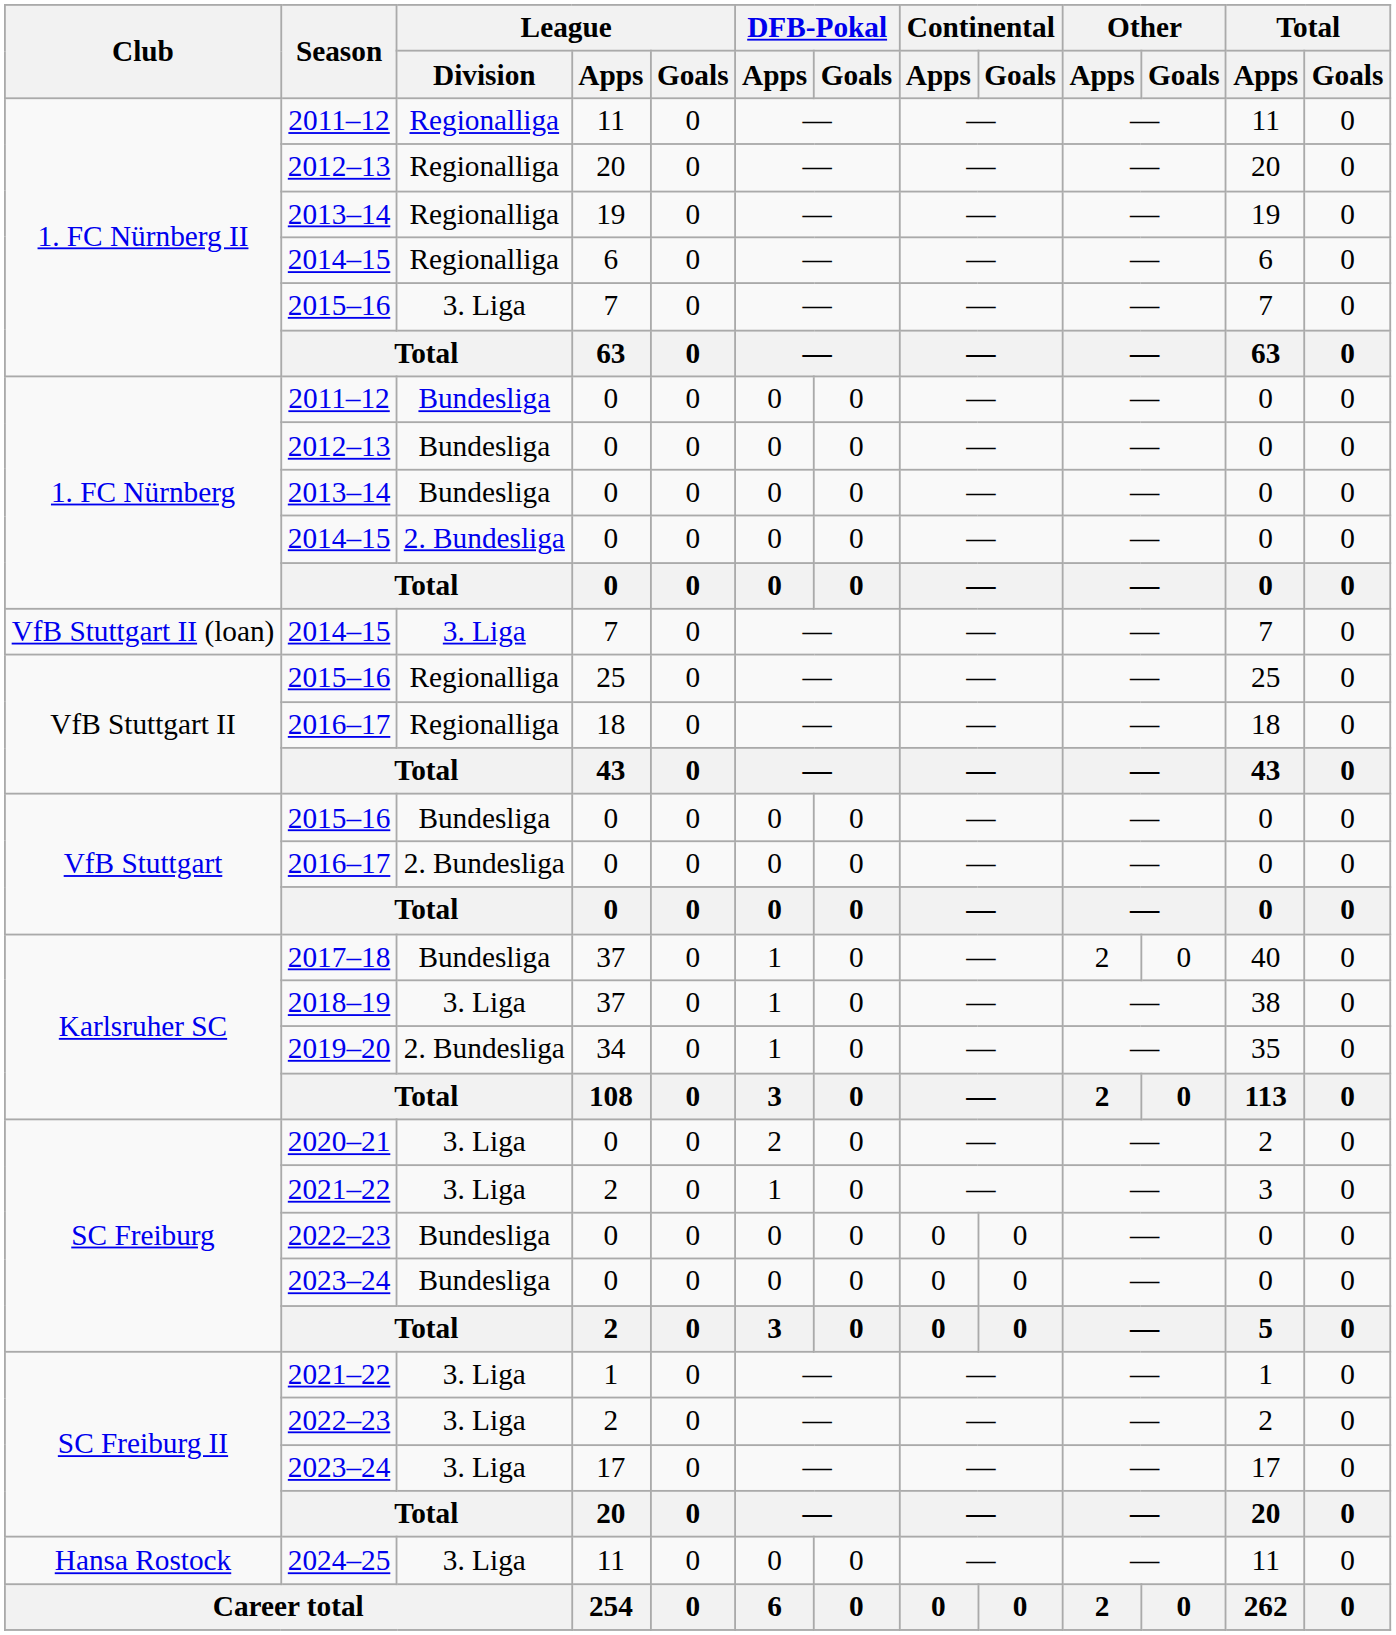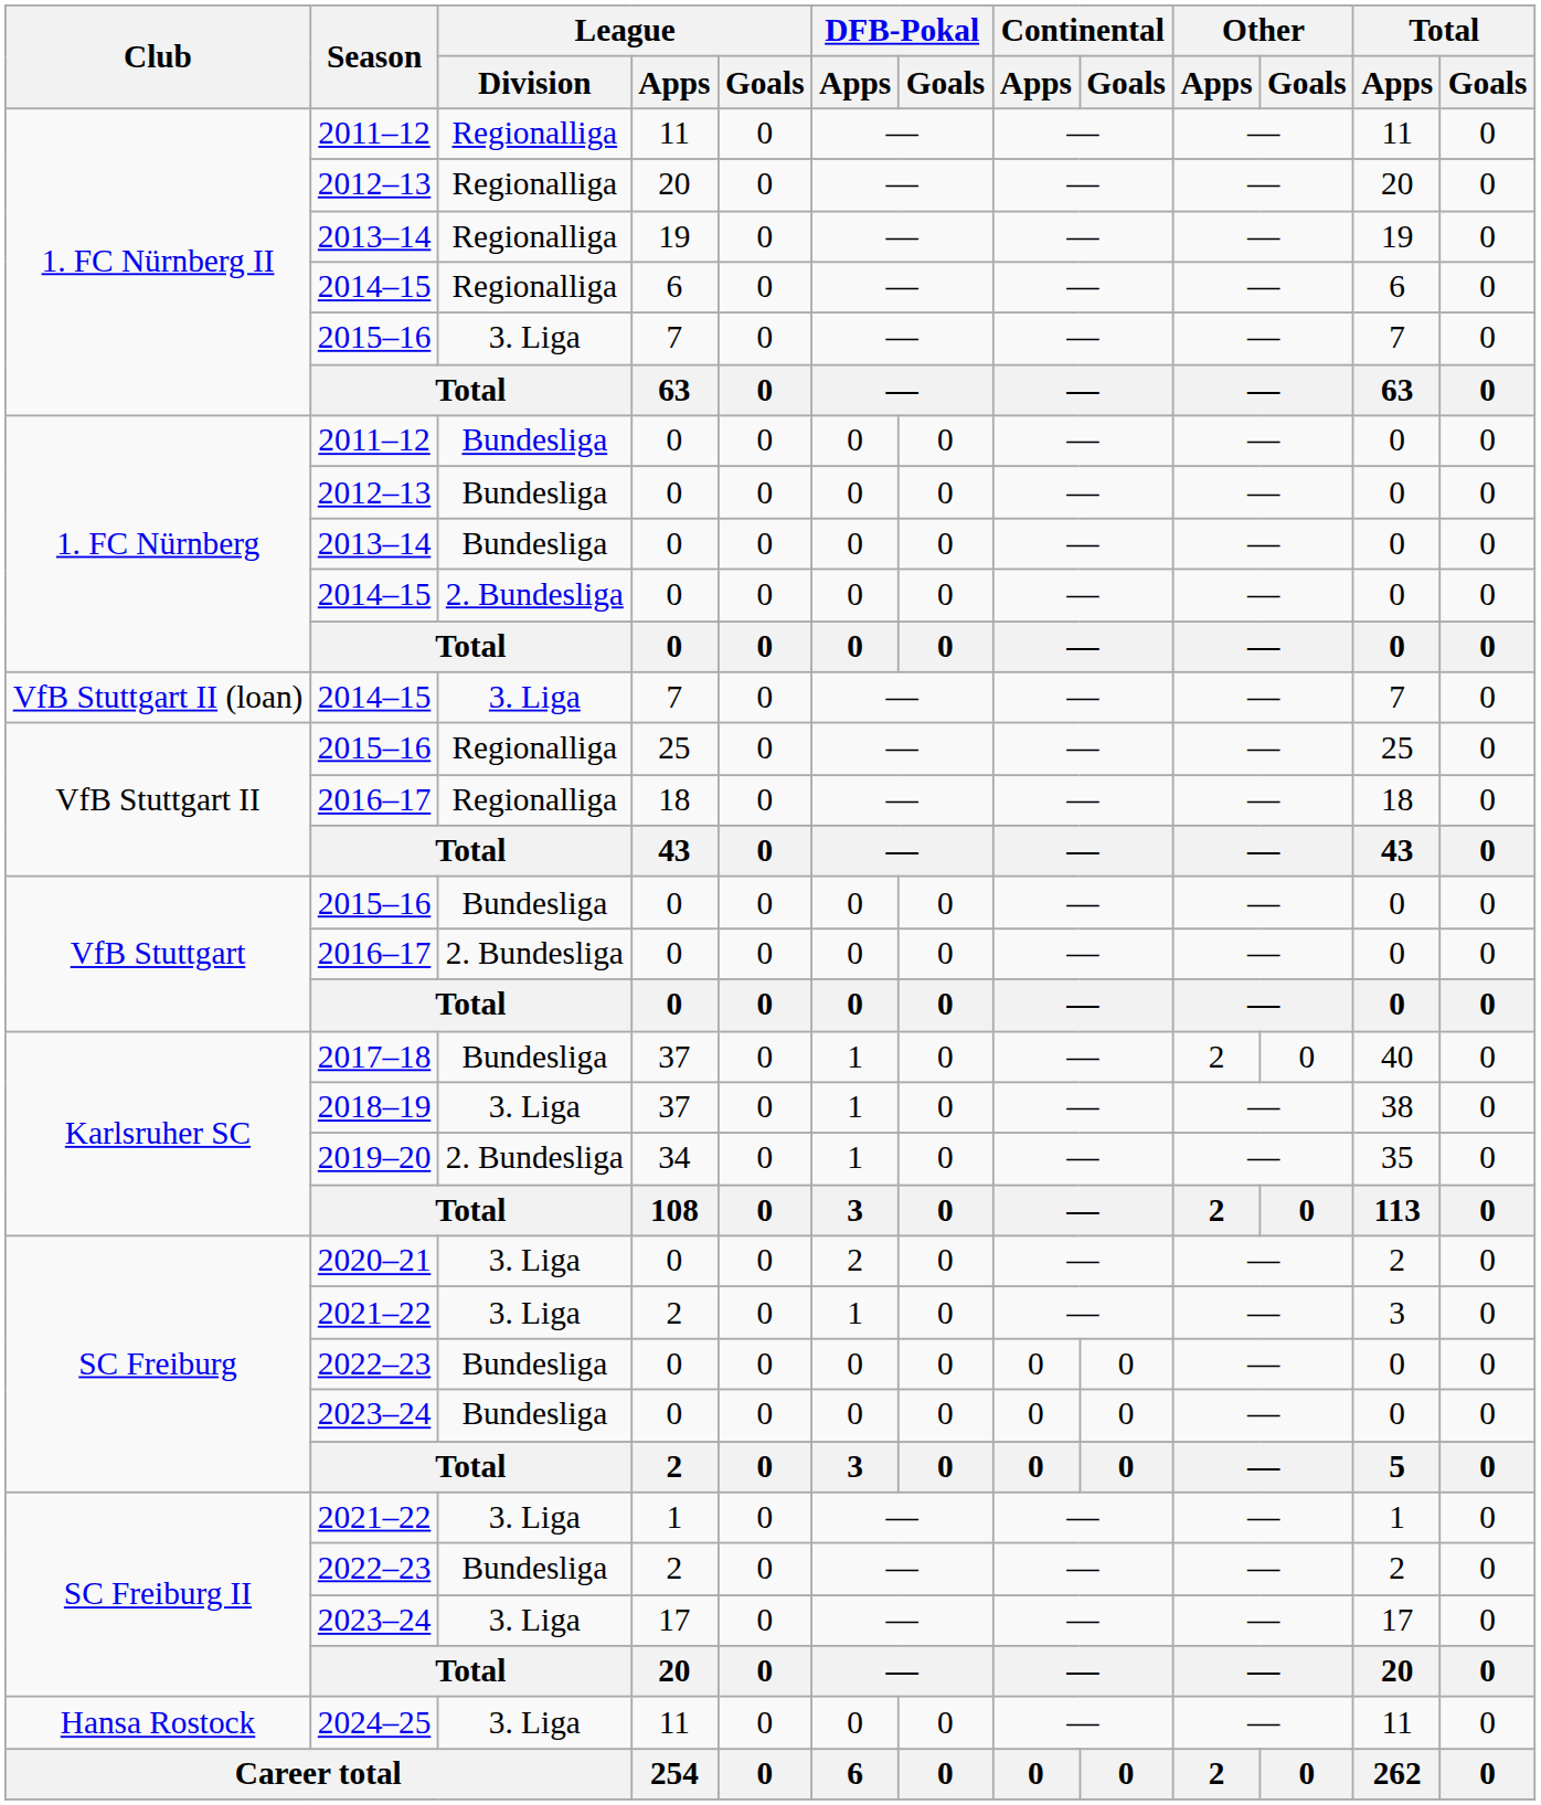2022–23 / 2 | League / Division: 3. Liga -> Bundesliga
